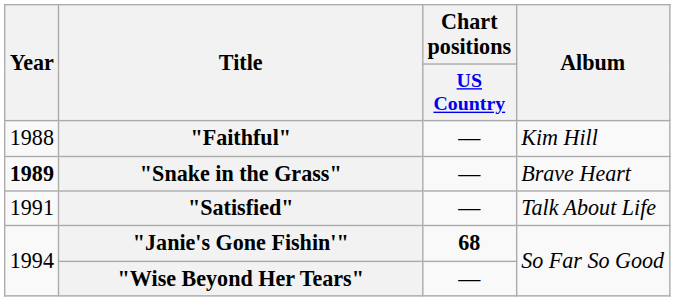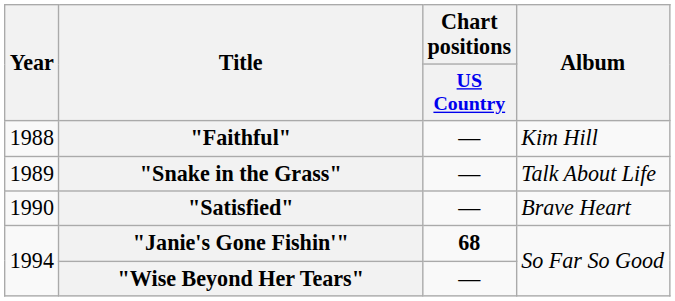"Snake in the Grass" | Year: bold -> normal
"Snake in the Grass" | Album: Brave Heart -> Talk About Life
"Satisfied" | Year: 1991 -> 1990
"Satisfied" | Album: Talk About Life -> Brave Heart
